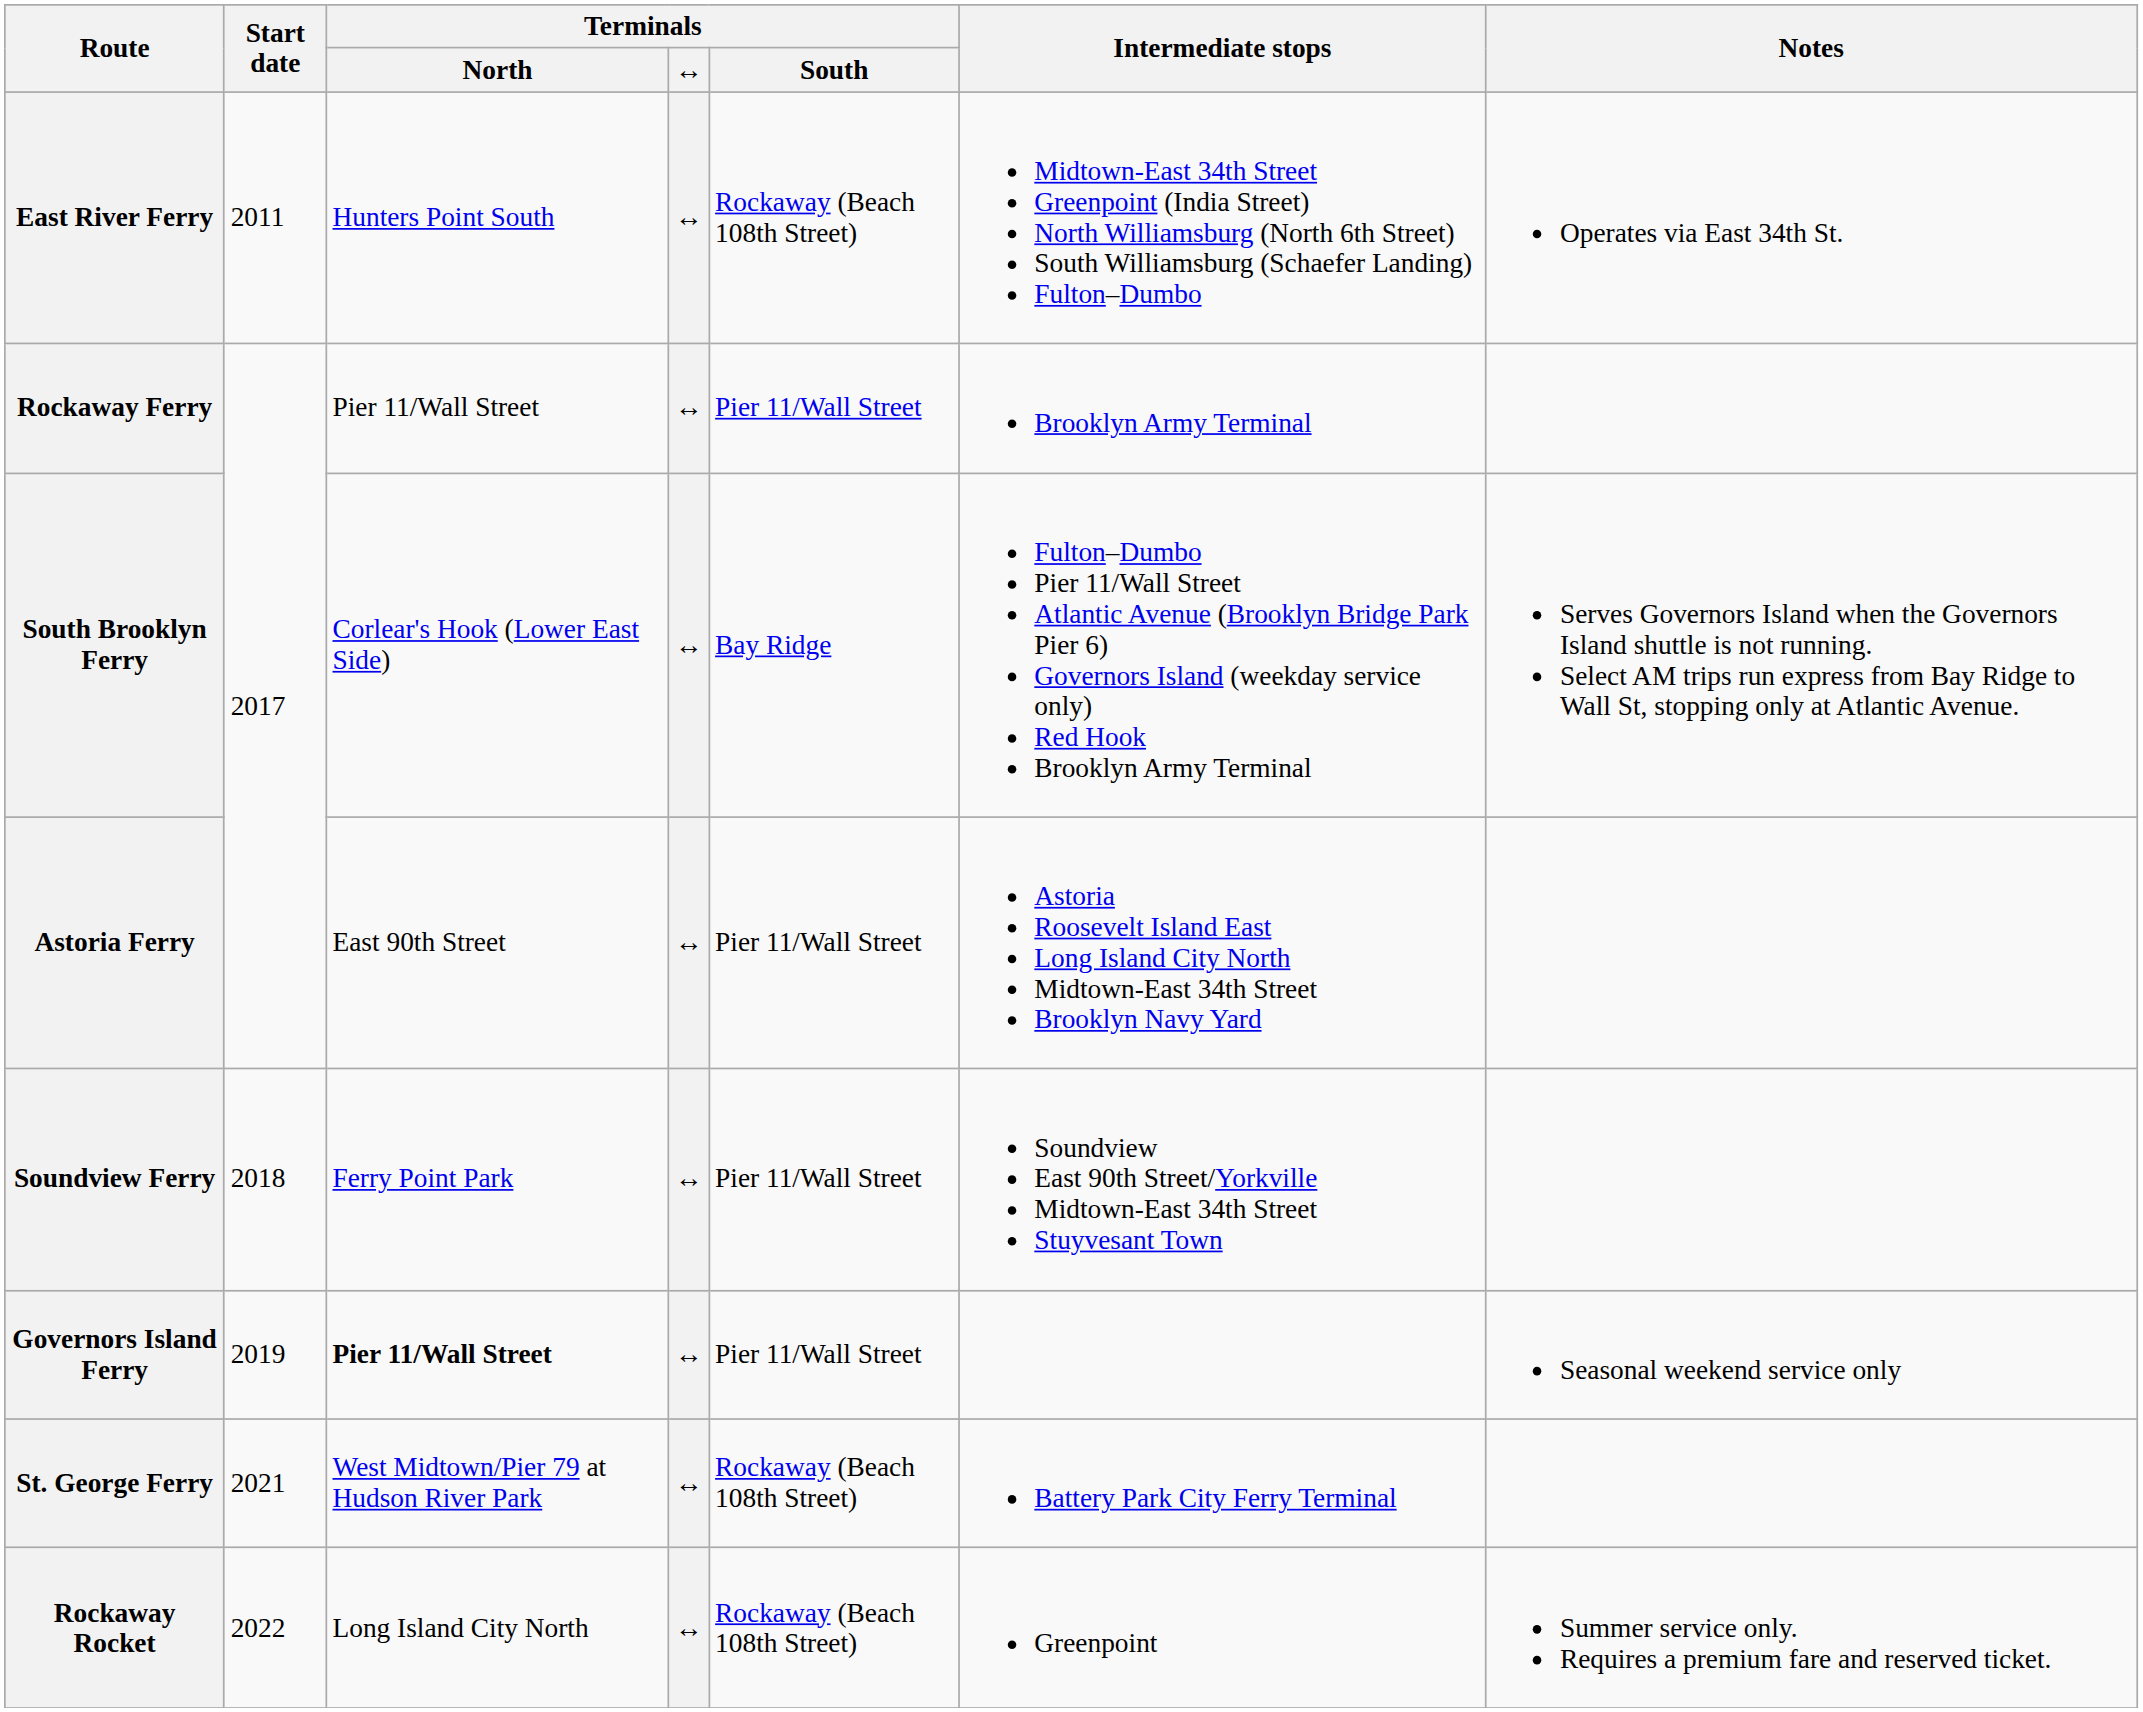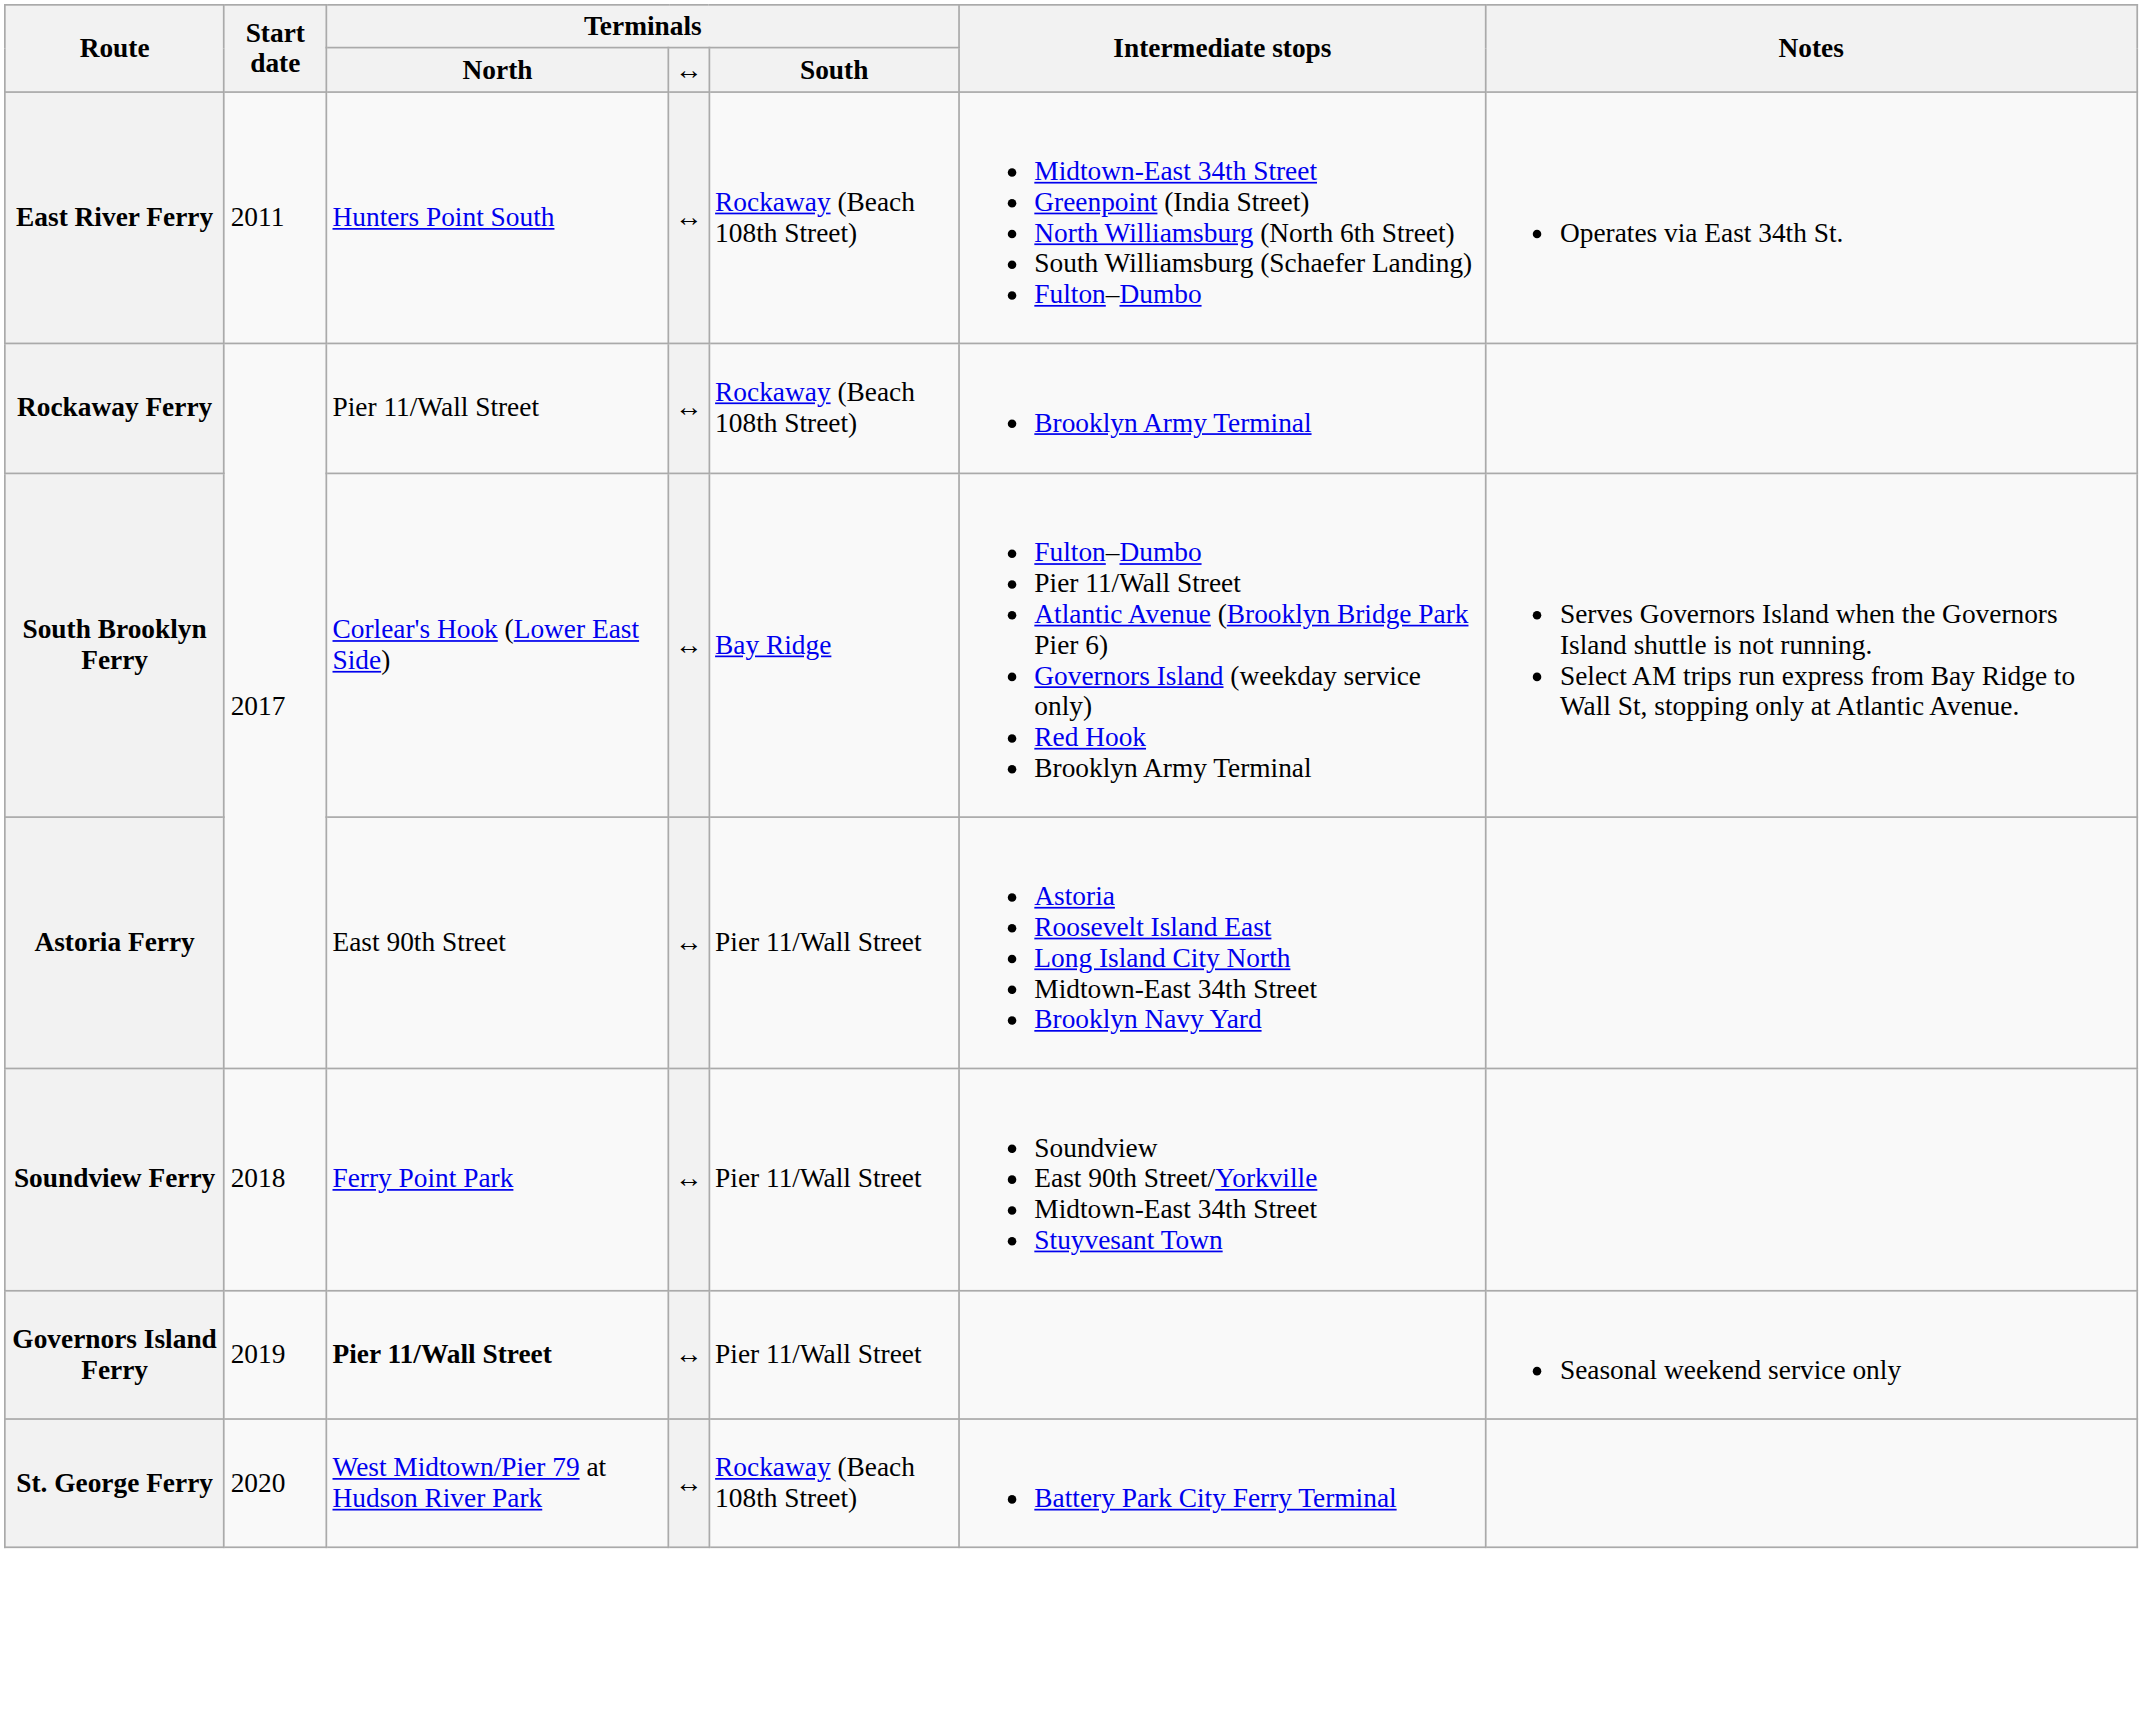Rockaway Ferry | Terminals / South: Pier 11/Wall Street -> Rockaway (Beach 108th Street)
St. George Ferry | Start date: 2021 -> 2020
- row: Rockaway Rocket | 2022 | Long Island City North | ↔ | Rockaway (Beach 108th Street) | Greenpoint | Summer service only. Requires a premium fare and reserved ticket.
